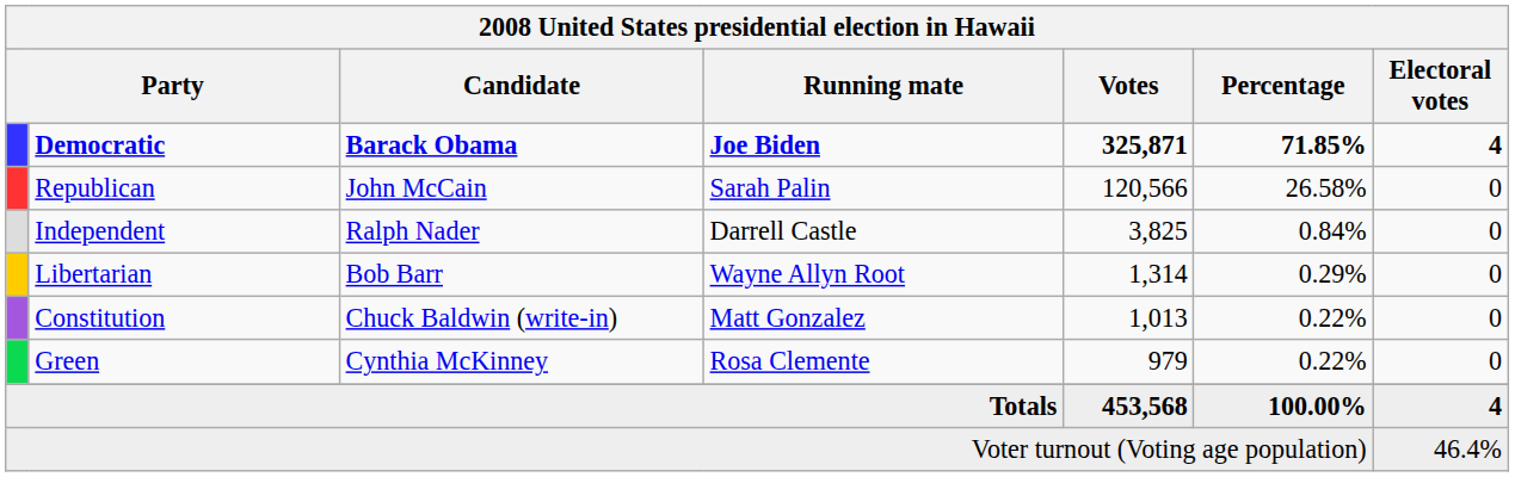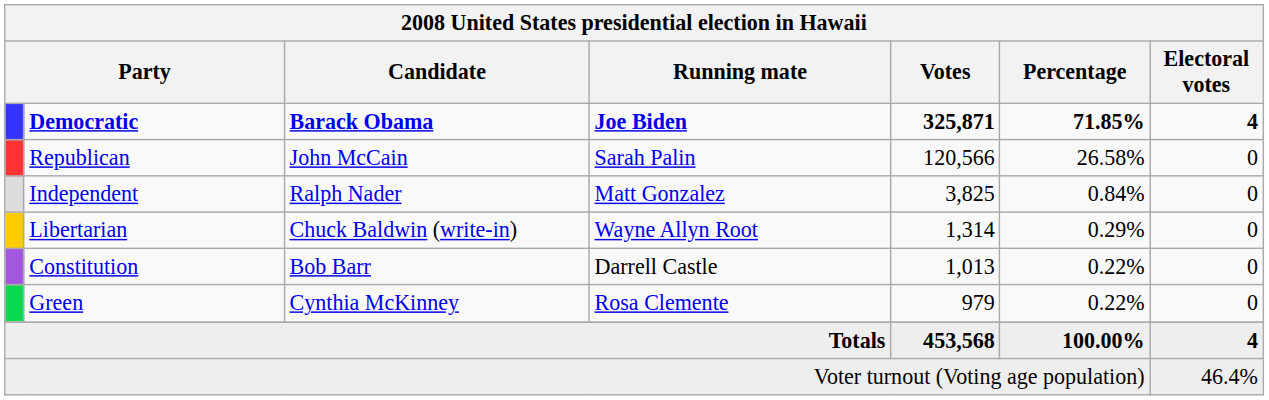Independent | Running mate: Darrell Castle -> Matt Gonzalez
Libertarian | Candidate: Bob Barr -> Chuck Baldwin (write-in)
Constitution | Candidate: Chuck Baldwin (write-in) -> Bob Barr
Constitution | Running mate: Matt Gonzalez -> Darrell Castle
